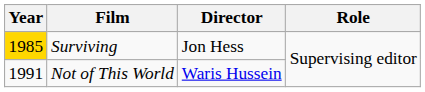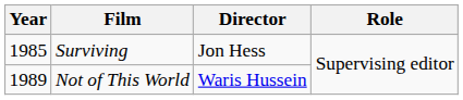Surviving | Year: gold background -> no background
Not of This World | Year: 1991 -> 1989
